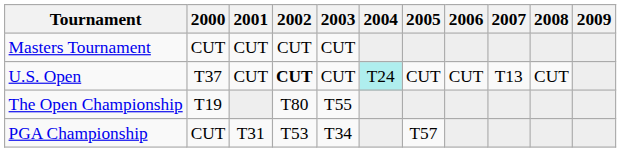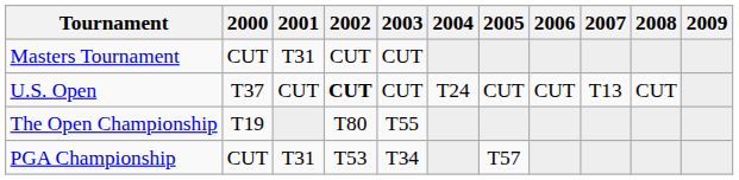Masters Tournament | 2001: CUT -> T31
U.S. Open | 2004: paleturquoise background -> no background
